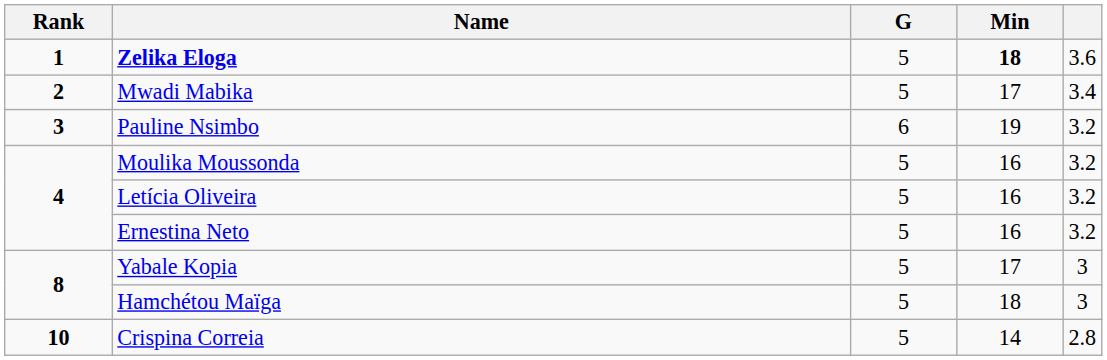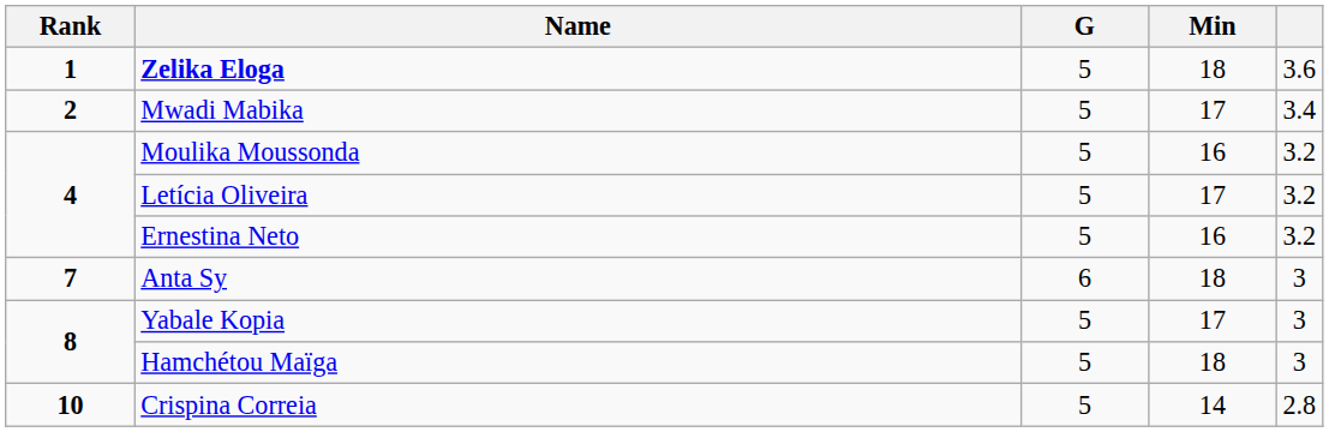Zelika Eloga | Min: bold -> normal
- row: 3 | Pauline Nsimbo | 6 | 19 | 3.2
Letícia Oliveira | Min: 16 -> 17
+ row: 7 | Anta Sy | 6 | 18 | 3
